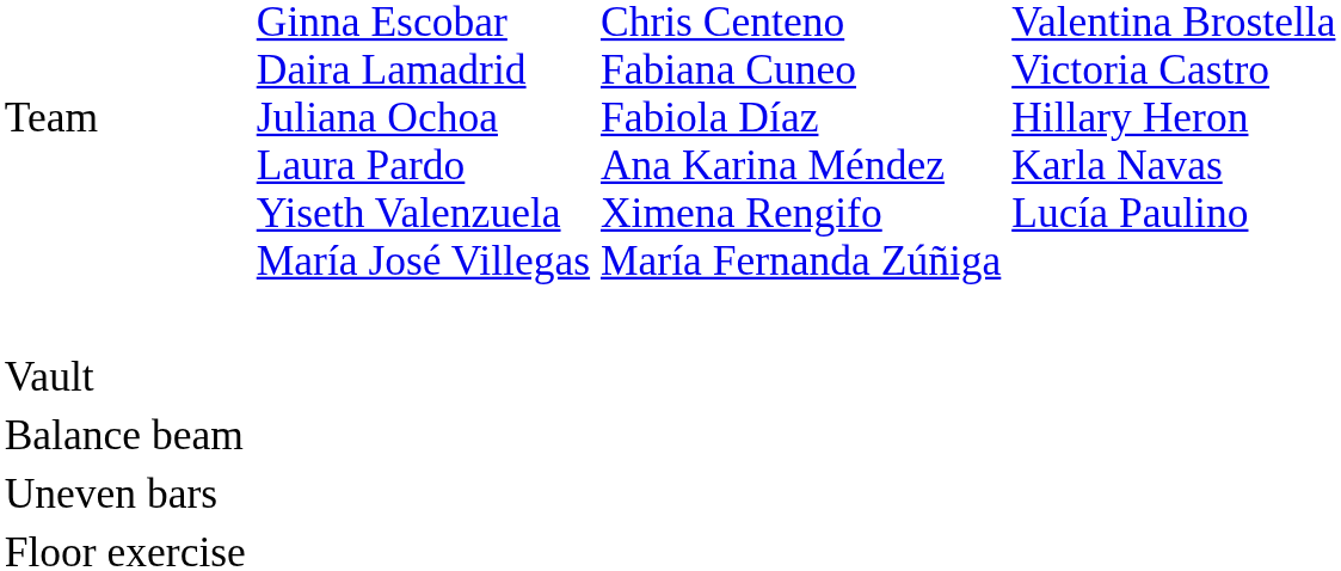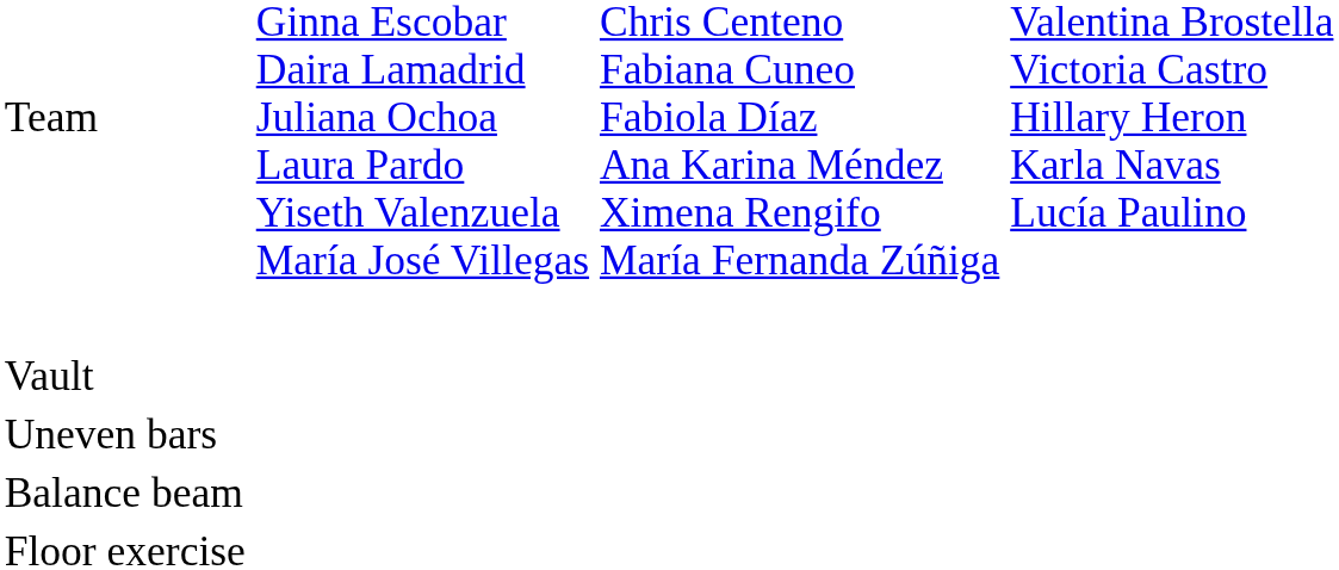rows swapped: Uneven bars <-> Balance beam
